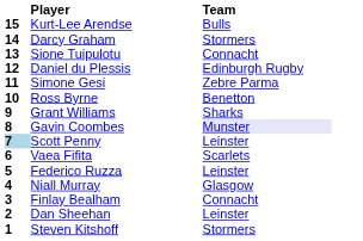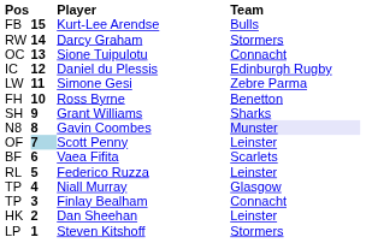+ column: Pos | FB | RW | OC | IC | LW | FH | SH | N8 | OF | BF | RL | TP | TP | HK | LP
